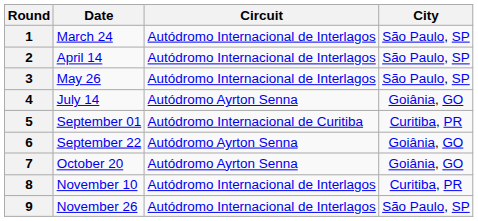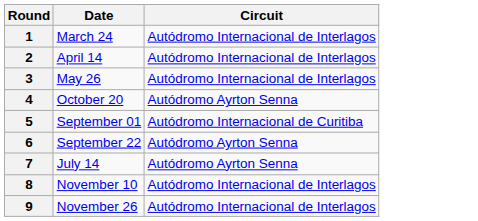- column: City | São Paulo, SP | São Paulo, SP | São Paulo, SP | Goiânia, GO | Curitiba, PR | Goiânia, GO | Goiânia, GO | Curitiba, PR | São Paulo, SP
4 | Date: July 14 -> October 20
7 | Date: October 20 -> July 14
